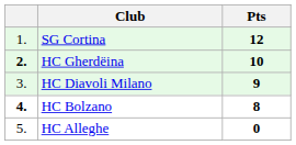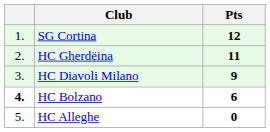HC Gherdëina | column 1: bold -> normal
HC Gherdëina | Pts: 10 -> 11
HC Bolzano | Pts: 8 -> 6
